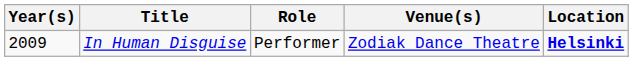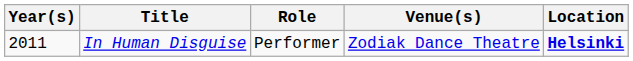In Human Disguise | Year(s): 2009 -> 2011
